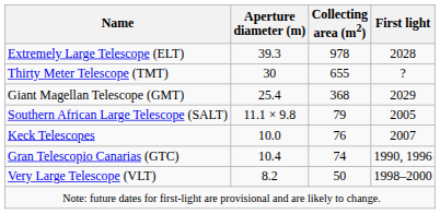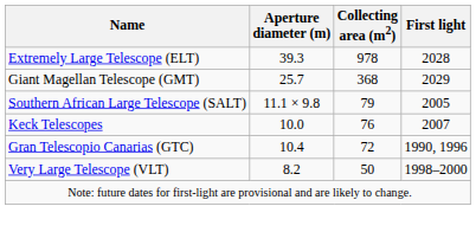- row: Thirty Meter Telescope (TMT) | 30 | 655 | ?
Giant Magellan Telescope (GMT) | Aperture diameter (m): 25.4 -> 25.7
Gran Telescopio Canarias (GTC) | Collecting area (m2): 74 -> 72
